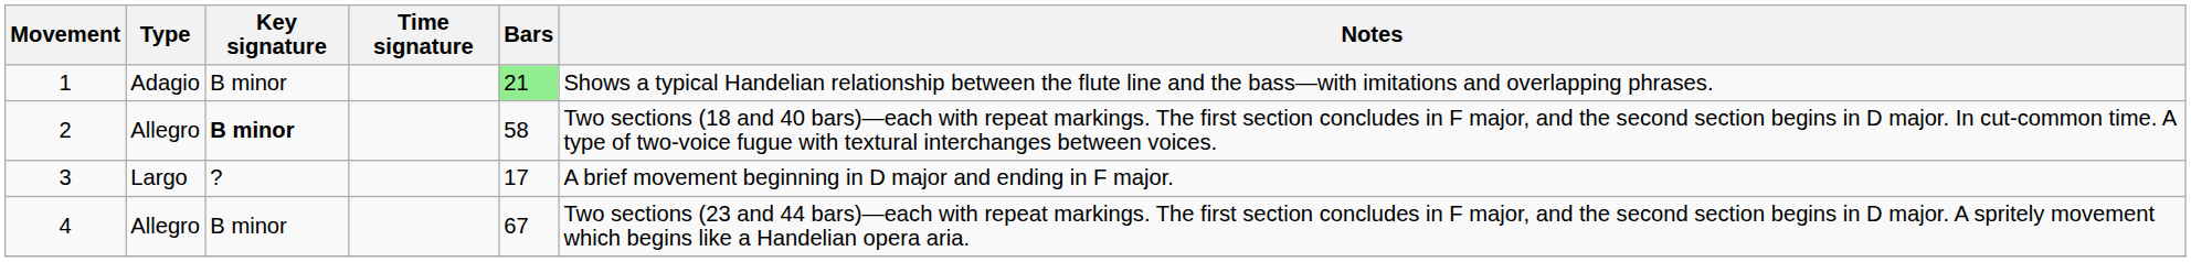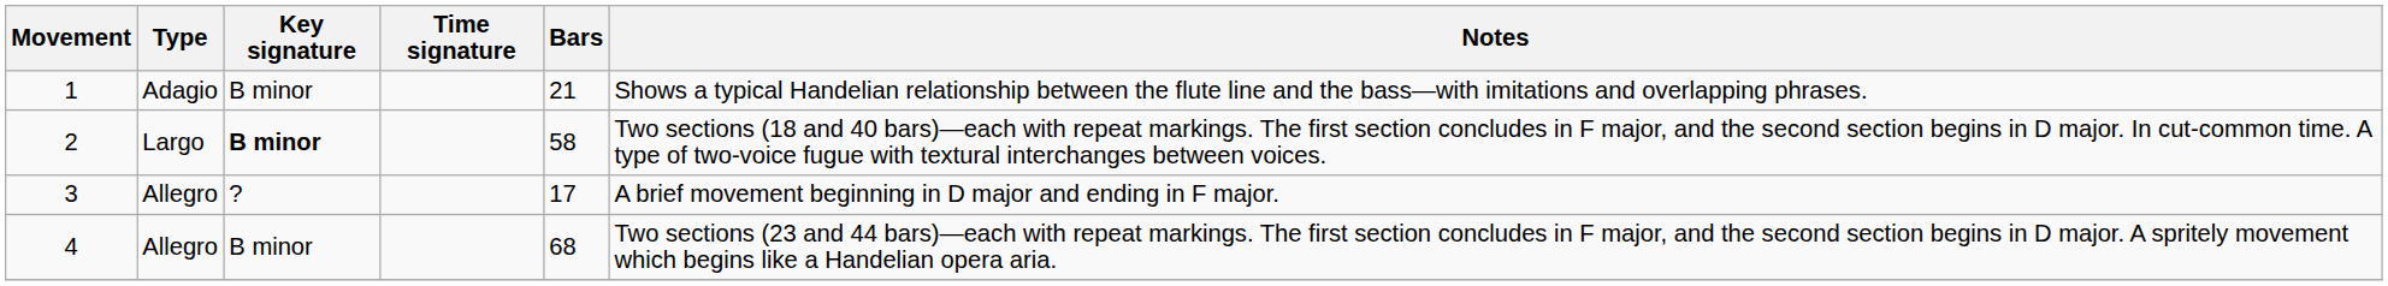1 | Bars: lightgreen background -> no background
2 | Type: Allegro -> Largo
3 | Type: Largo -> Allegro
4 | Bars: 67 -> 68
